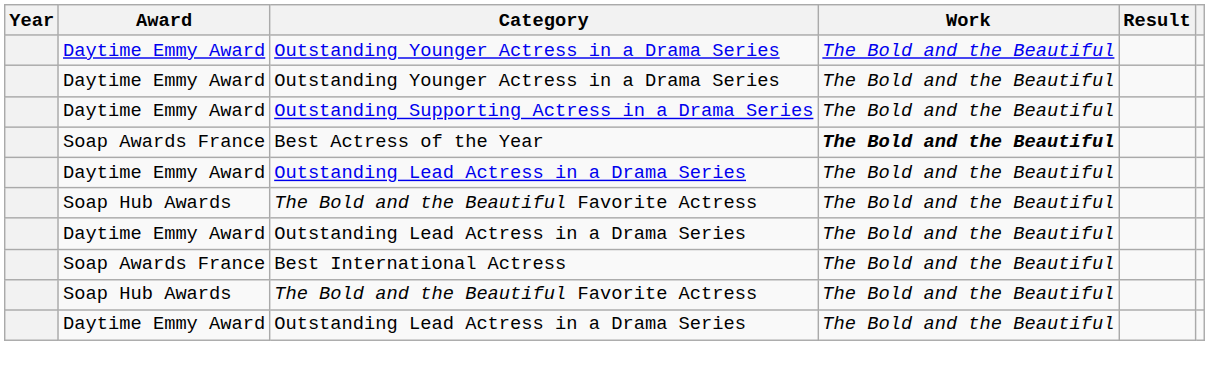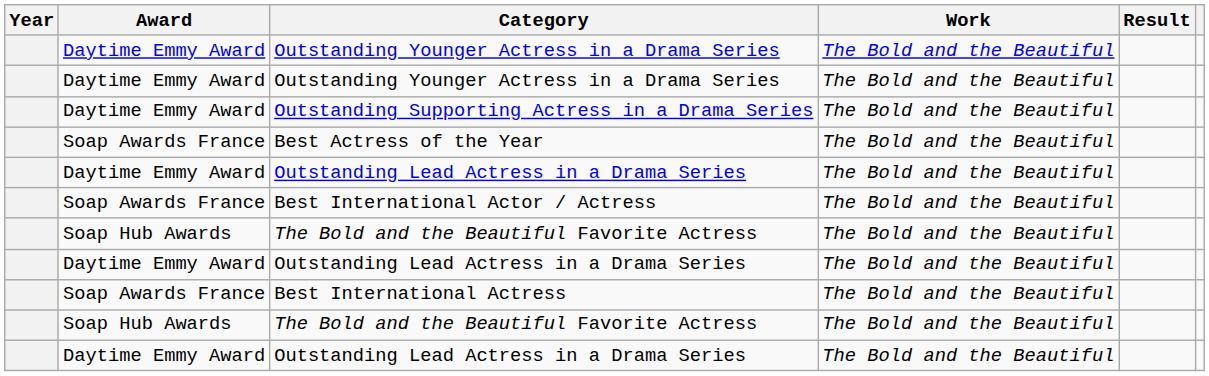Best Actress of the Year | Work: bold -> normal
+ row: Soap Awards France | Best International Actor / Actress | The Bold and the Beautiful
